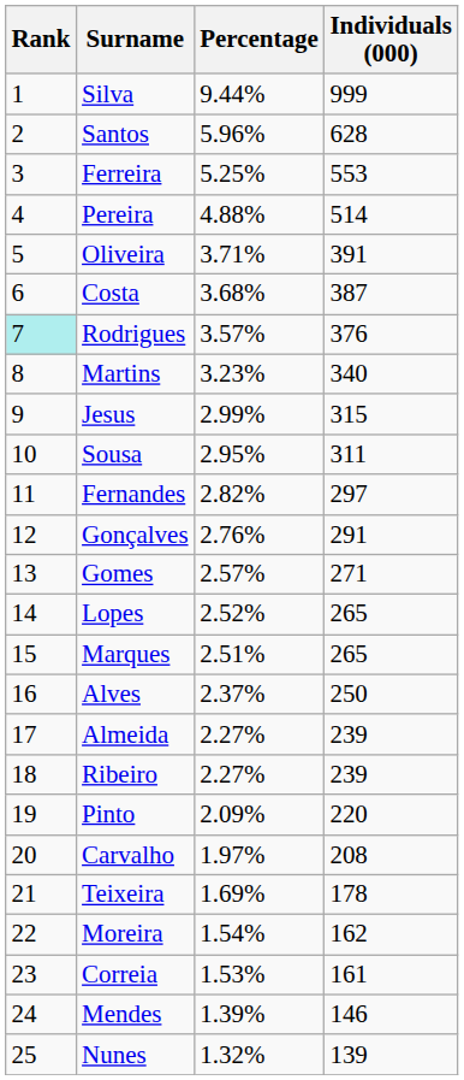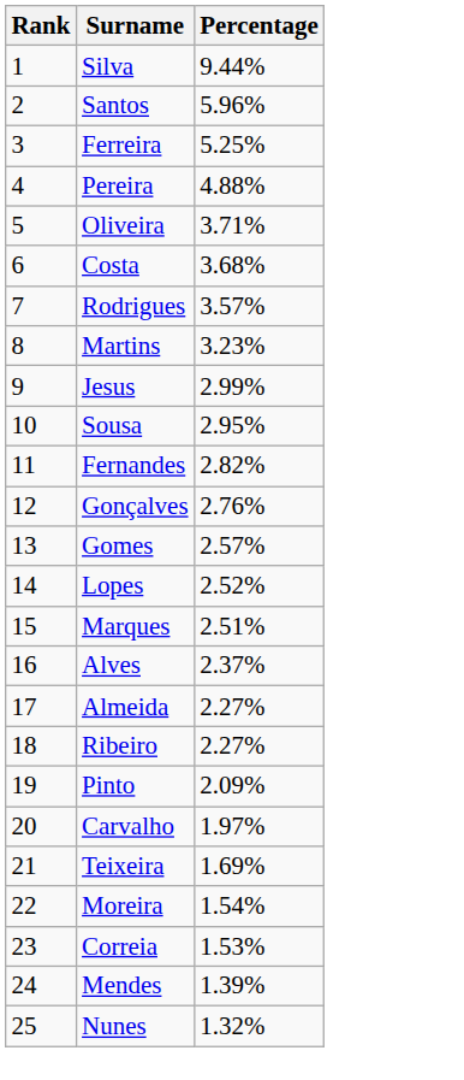- column: Individuals (000) | 999 | 628 | 553 | 514 | 391 | 387 | 376 | 340 | 315 | 311 | 297 | 291 | 271 | 265 | 265 | 250 | 239 | 239 | 220 | 208 | 178 | 162 | 161 | 146 | 139
Rodrigues | Rank: paleturquoise background -> no background
